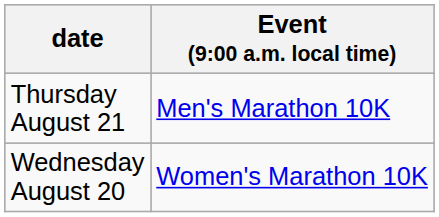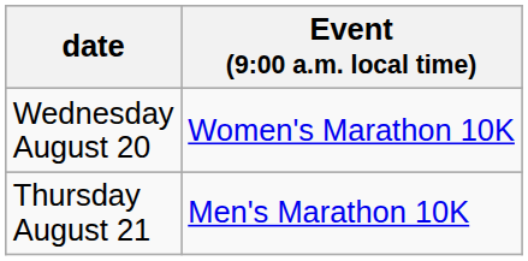rows swapped: Wednesday August 20 <-> Thursday August 21
